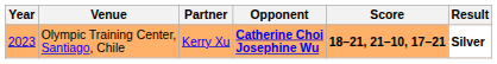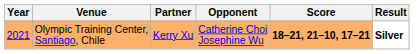Olympic Training Center, Santiago, Chile | Year: 2023 -> 2021
Olympic Training Center, Santiago, Chile | Opponent: bold -> normal
